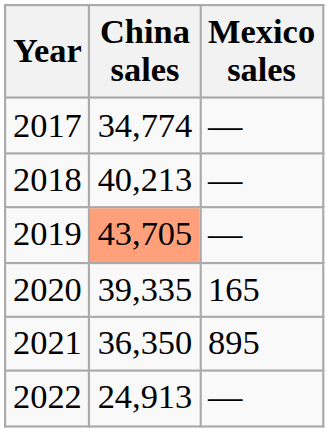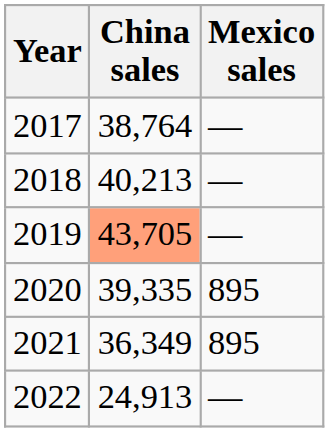2017 | China sales: 34,774 -> 38,764
2020 | Mexico sales: 165 -> 895
2021 | China sales: 36,350 -> 36,349
